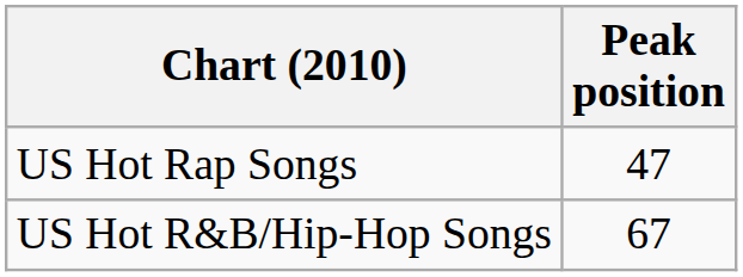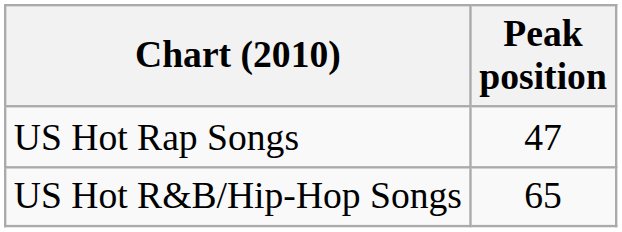US Hot R&B/Hip-Hop Songs | Peak position: 67 -> 65
